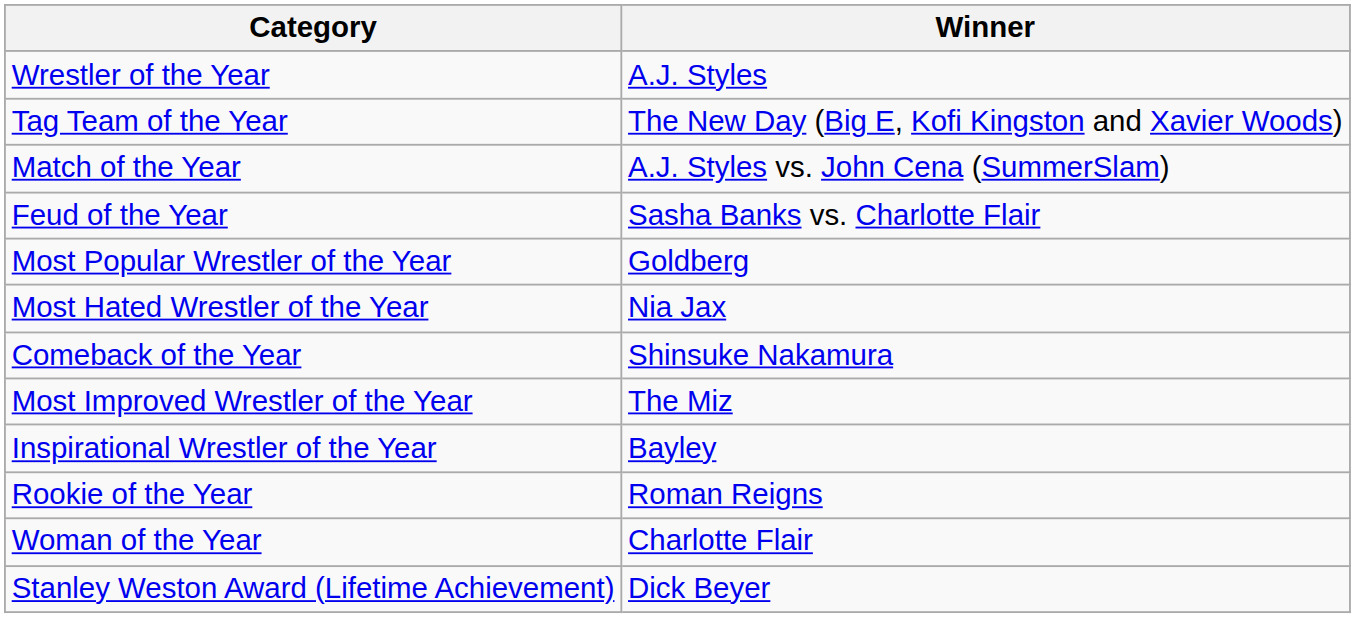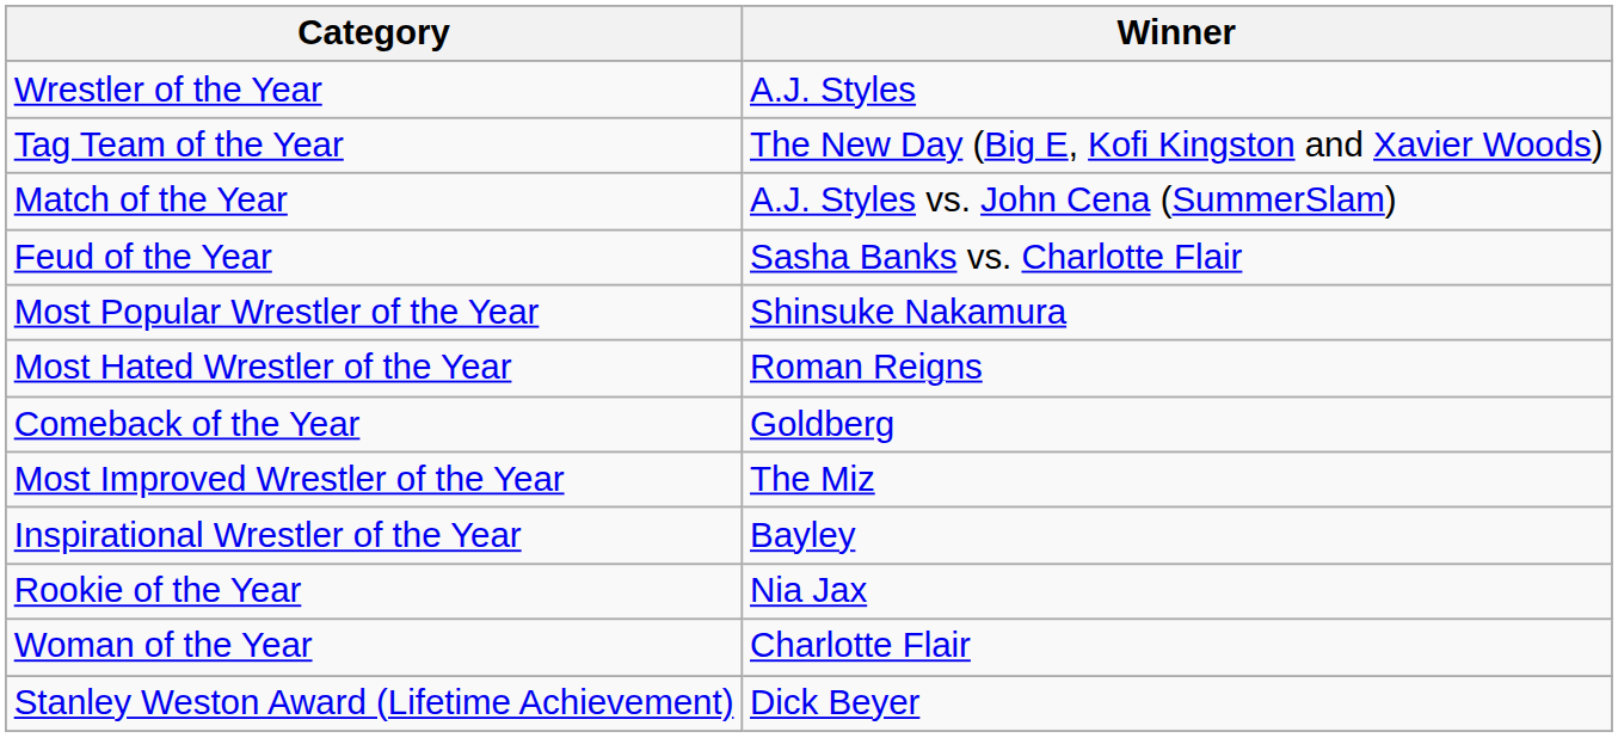Most Popular Wrestler of the Year | Winner: Goldberg -> Shinsuke Nakamura
Most Hated Wrestler of the Year | Winner: Nia Jax -> Roman Reigns
Comeback of the Year | Winner: Shinsuke Nakamura -> Goldberg
Rookie of the Year | Winner: Roman Reigns -> Nia Jax
